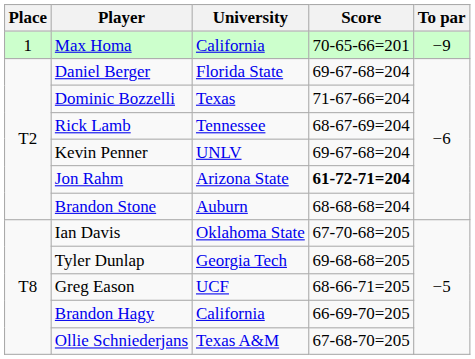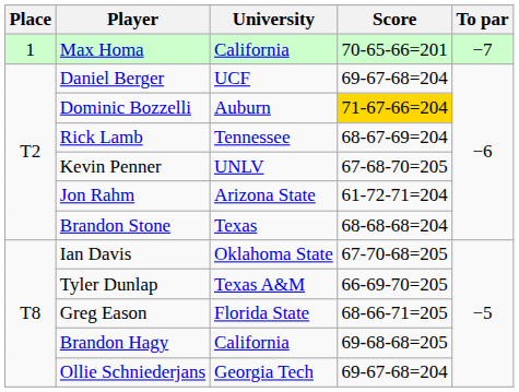Max Homa | To par: −9 -> −7
Daniel Berger | University: Florida State -> UCF
Dominic Bozzelli | University: Texas -> Auburn
Dominic Bozzelli | Score: no background -> gold background
Kevin Penner | Score: 69-67-68=204 -> 67-68-70=205
Jon Rahm | Score: bold -> normal
Brandon Stone | University: Auburn -> Texas
Tyler Dunlap | University: Georgia Tech -> Texas A&M
Tyler Dunlap | Score: 69-68-68=205 -> 66-69-70=205
Greg Eason | University: UCF -> Florida State
Brandon Hagy | Score: 66-69-70=205 -> 69-68-68=205
Ollie Schniederjans | University: Texas A&M -> Georgia Tech
Ollie Schniederjans | Score: 67-68-70=205 -> 69-67-68=204
